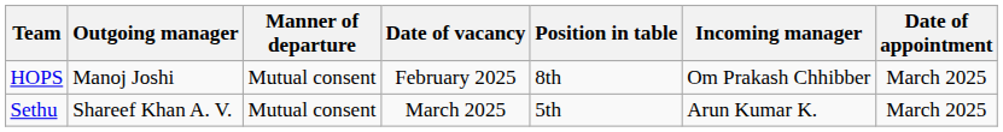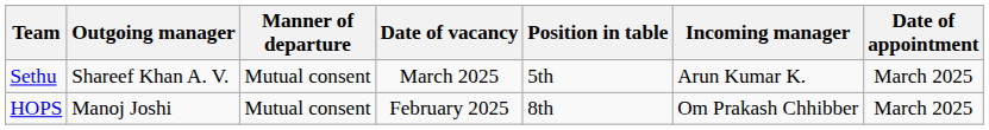rows swapped: HOPS <-> Sethu
